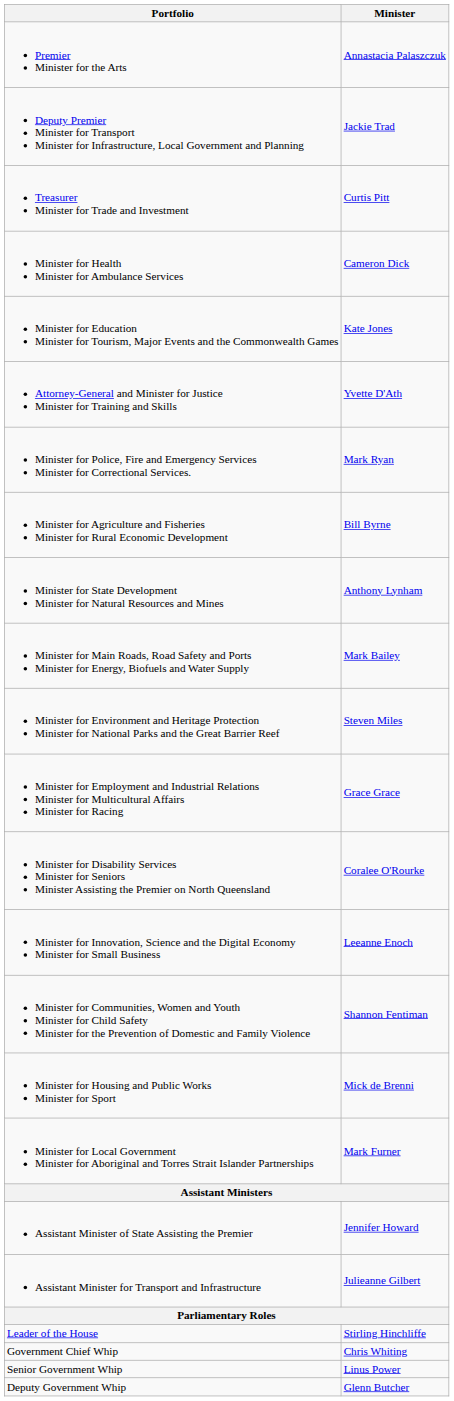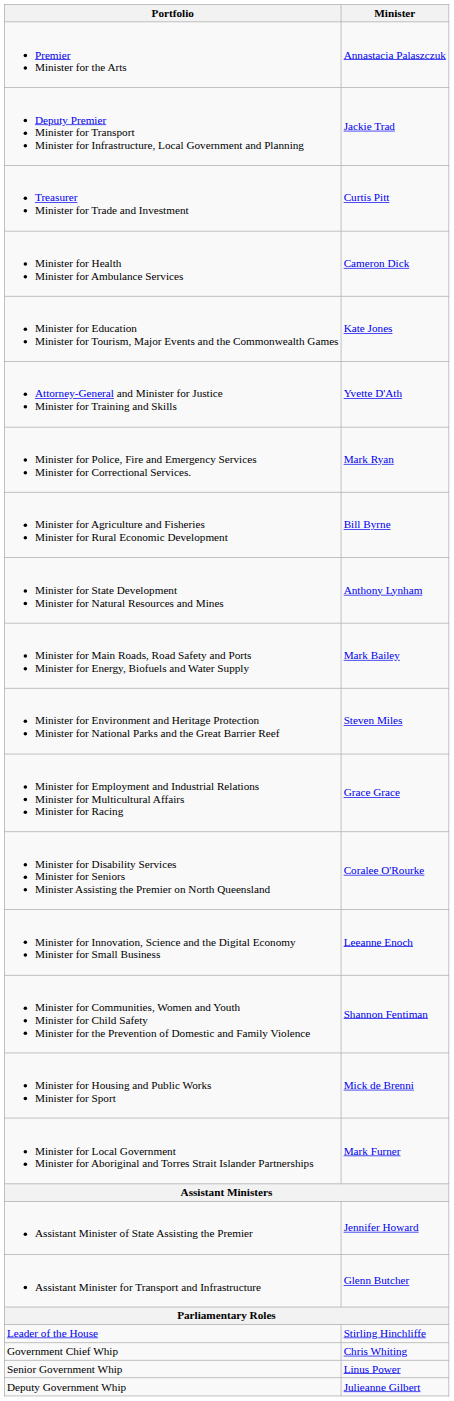Assistant Minister for Transport and Infrastructure | Minister: Julieanne Gilbert -> Glenn Butcher
Deputy Government Whip | Minister: Glenn Butcher -> Julieanne Gilbert
